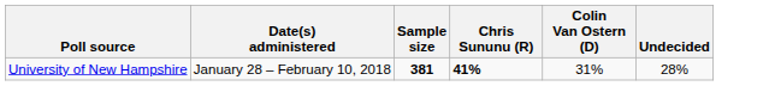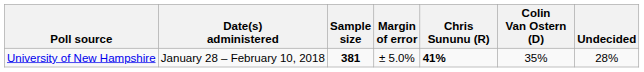+ column: Margin of error | ± 5.0%
University of New Hampshire | Colin Van Ostern (D): 31% -> 35%
